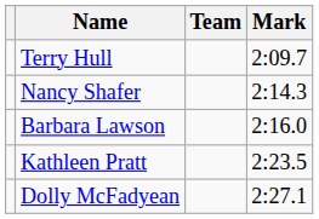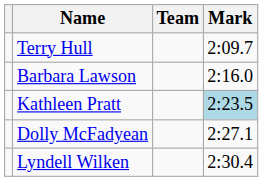- row: Nancy Shafer | 2:14.3
Kathleen Pratt | Mark: no background -> lightblue background
+ row: Lyndell Wilken | 2:30.4
